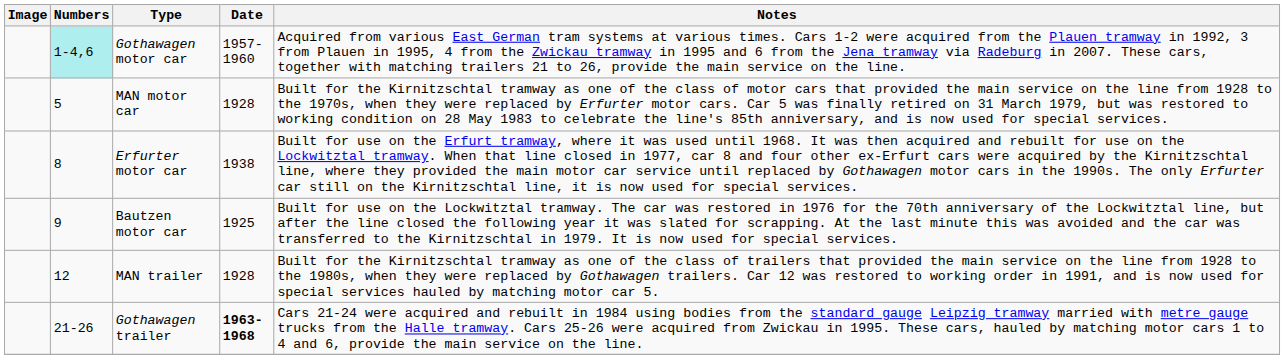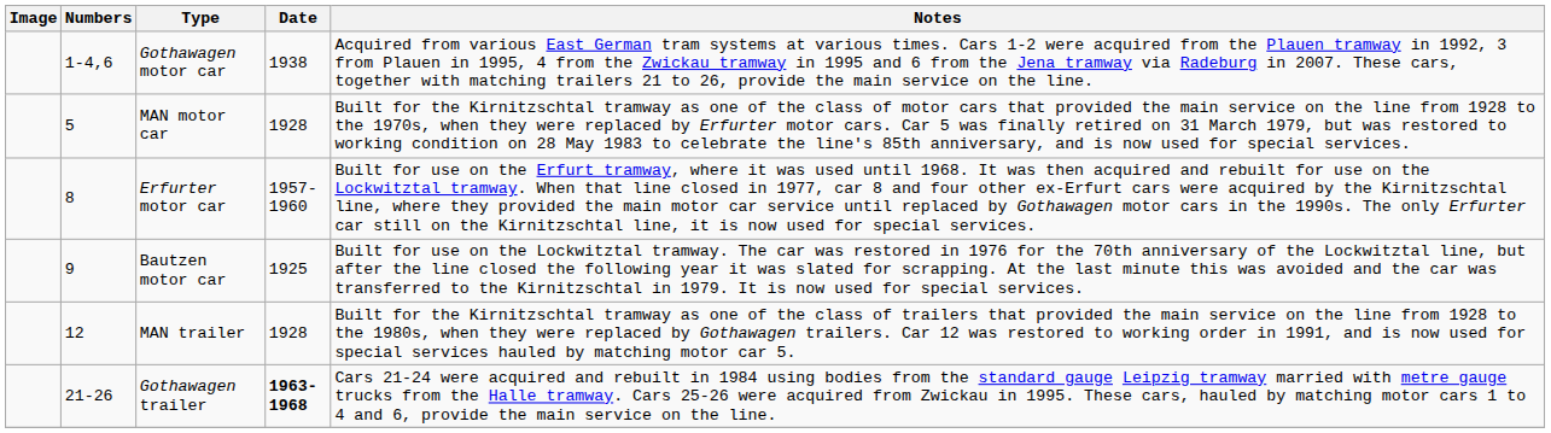Gothawagen motor car | Numbers: paleturquoise background -> no background
Gothawagen motor car | Date: 1957-1960 -> 1938
Erfurter motor car | Date: 1938 -> 1957-1960
